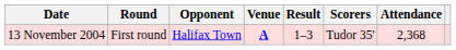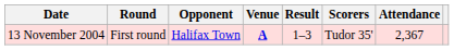13 November 2004 | Attendance: 2,368 -> 2,367
